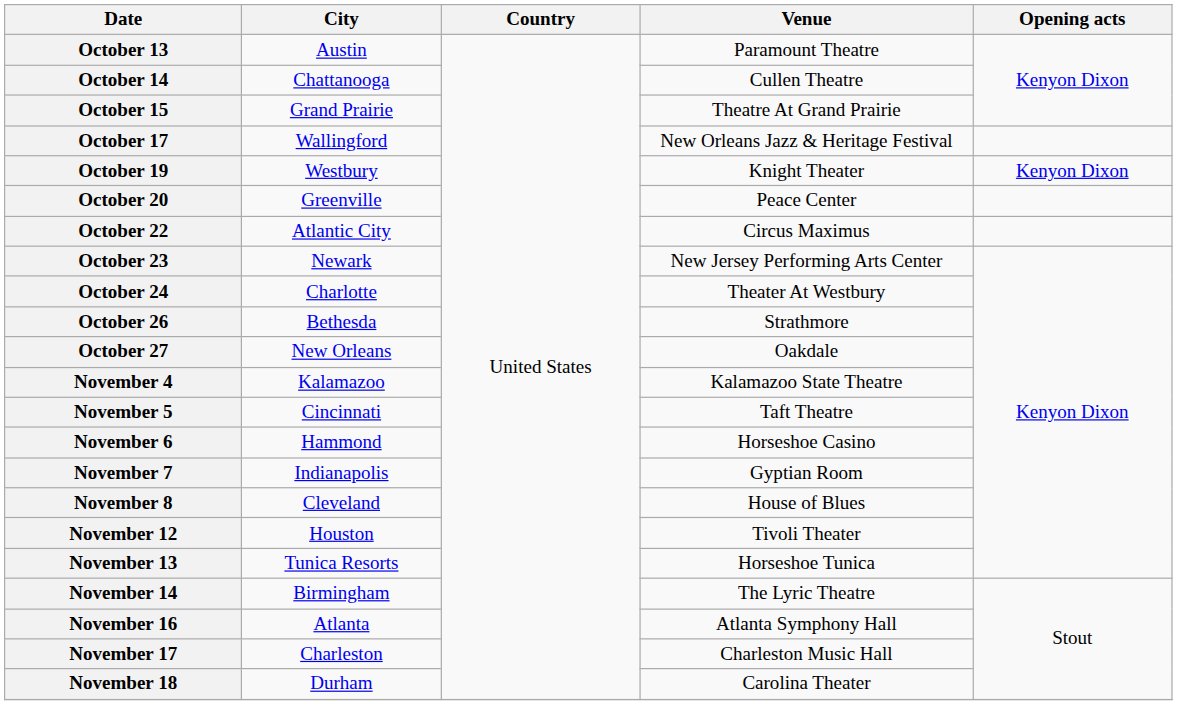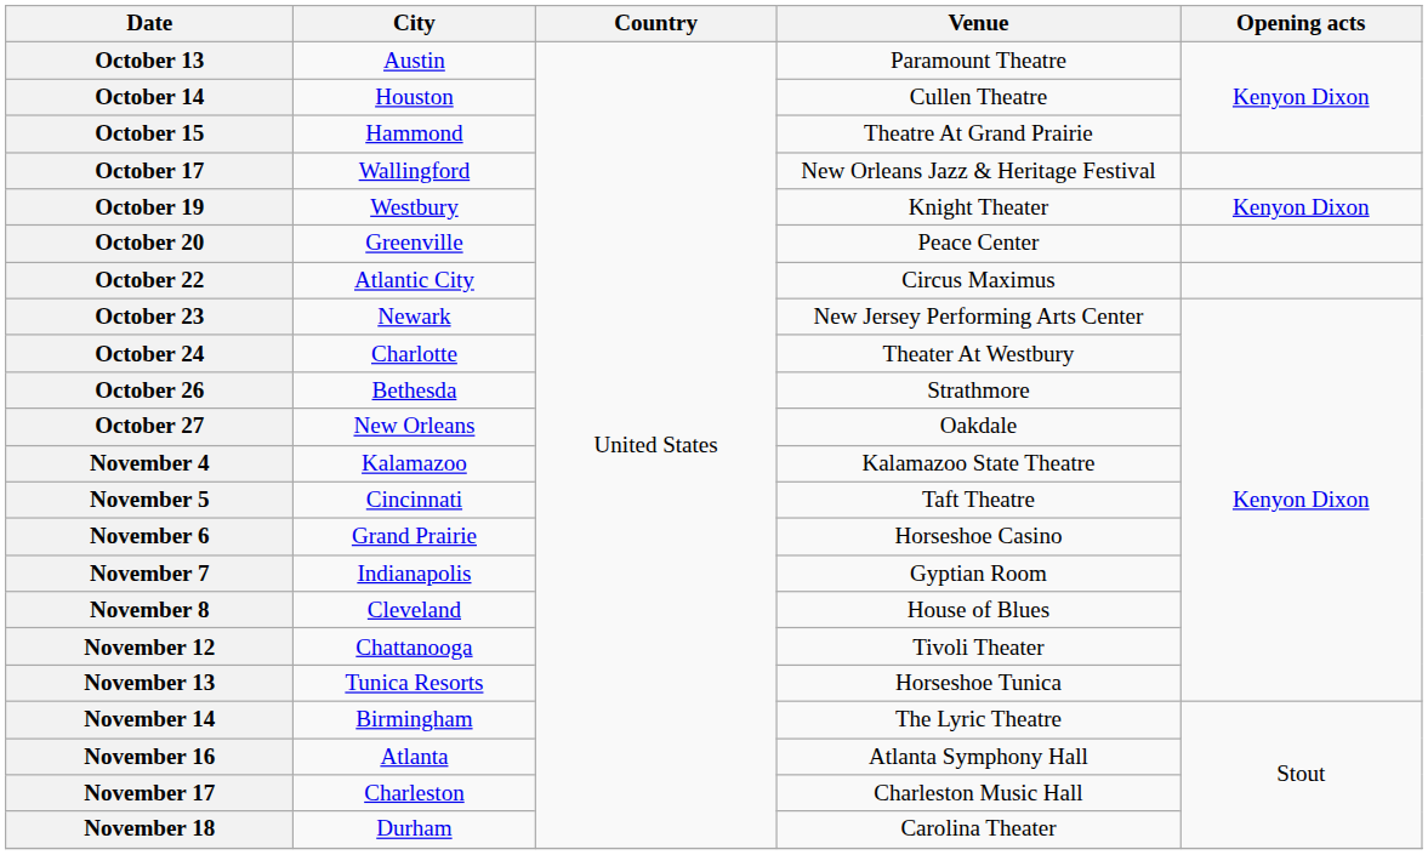October 14 | City: Chattanooga -> Houston
October 15 | City: Grand Prairie -> Hammond
November 6 | City: Hammond -> Grand Prairie
November 12 | City: Houston -> Chattanooga
